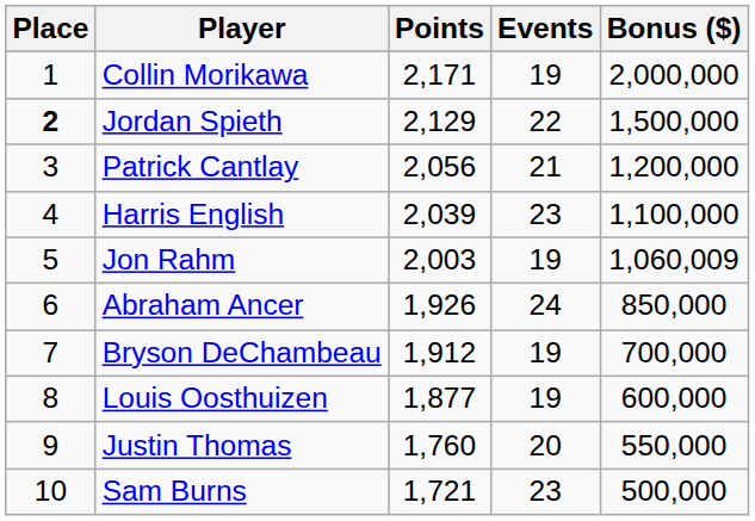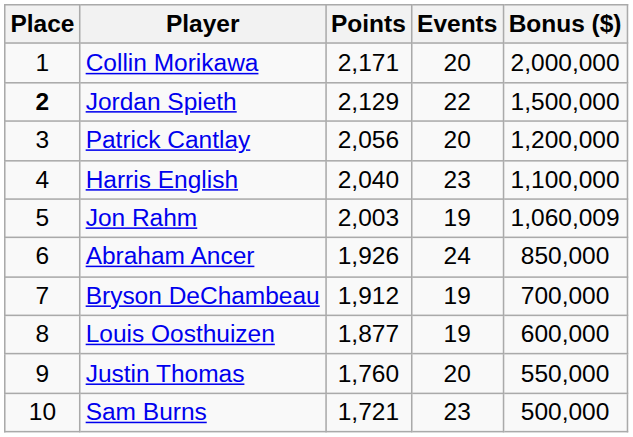Collin Morikawa | Events: 19 -> 20
Patrick Cantlay | Events: 21 -> 20
Harris English | Points: 2,039 -> 2,040
